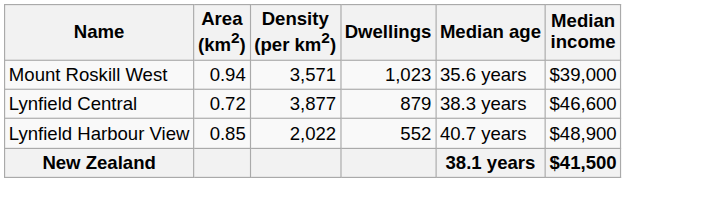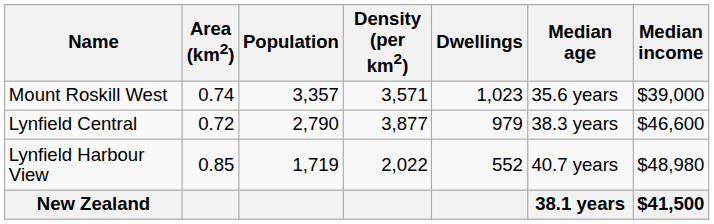+ column: Population | 3,357 | 2,790 | 1,719
Mount Roskill West | Area (km2): 0.94 -> 0.74
Lynfield Central | Dwellings: 879 -> 979
Lynfield Harbour View | Median income: $48,900 -> $48,980
